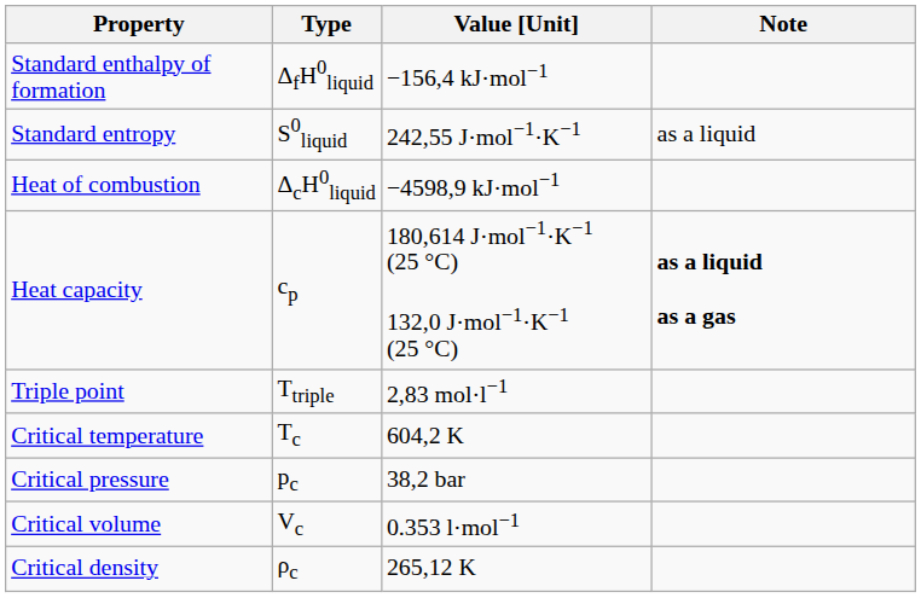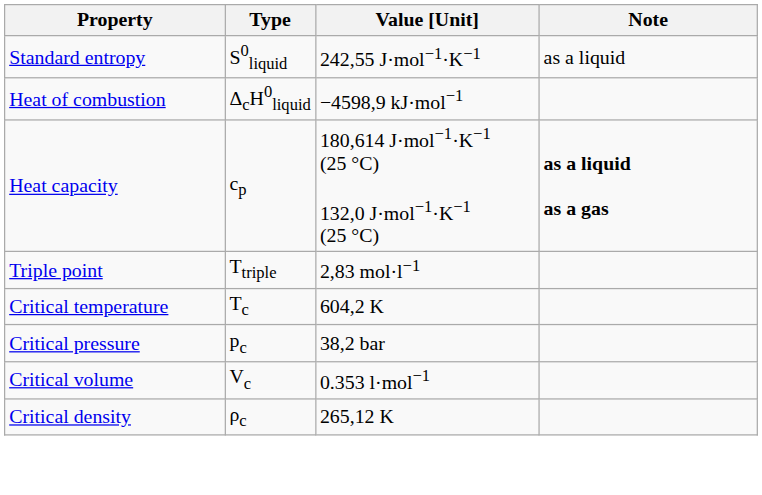- row: Standard enthalpy of formation | ΔfH0liquid | −156,4 kJ·mol−1
